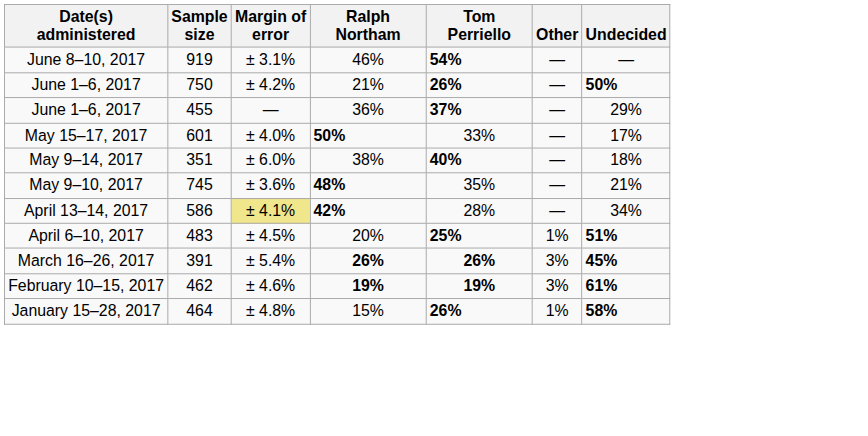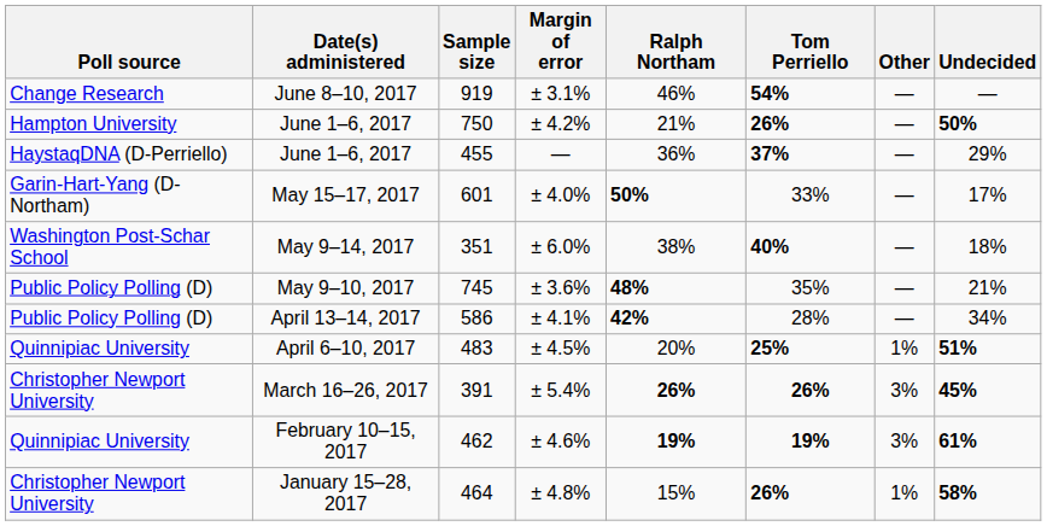+ column: Poll source | Change Research | Hampton University | HaystaqDNA (D-Perriello) | Garin-Hart-Yang (D-Northam) | Washington Post-Schar School | Public Policy Polling (D) | Public Policy Polling (D) | Quinnipiac University | Christopher Newport University | Quinnipiac University | Christopher Newport University
April 13–14, 2017 | Margin of error: khaki background -> no background
